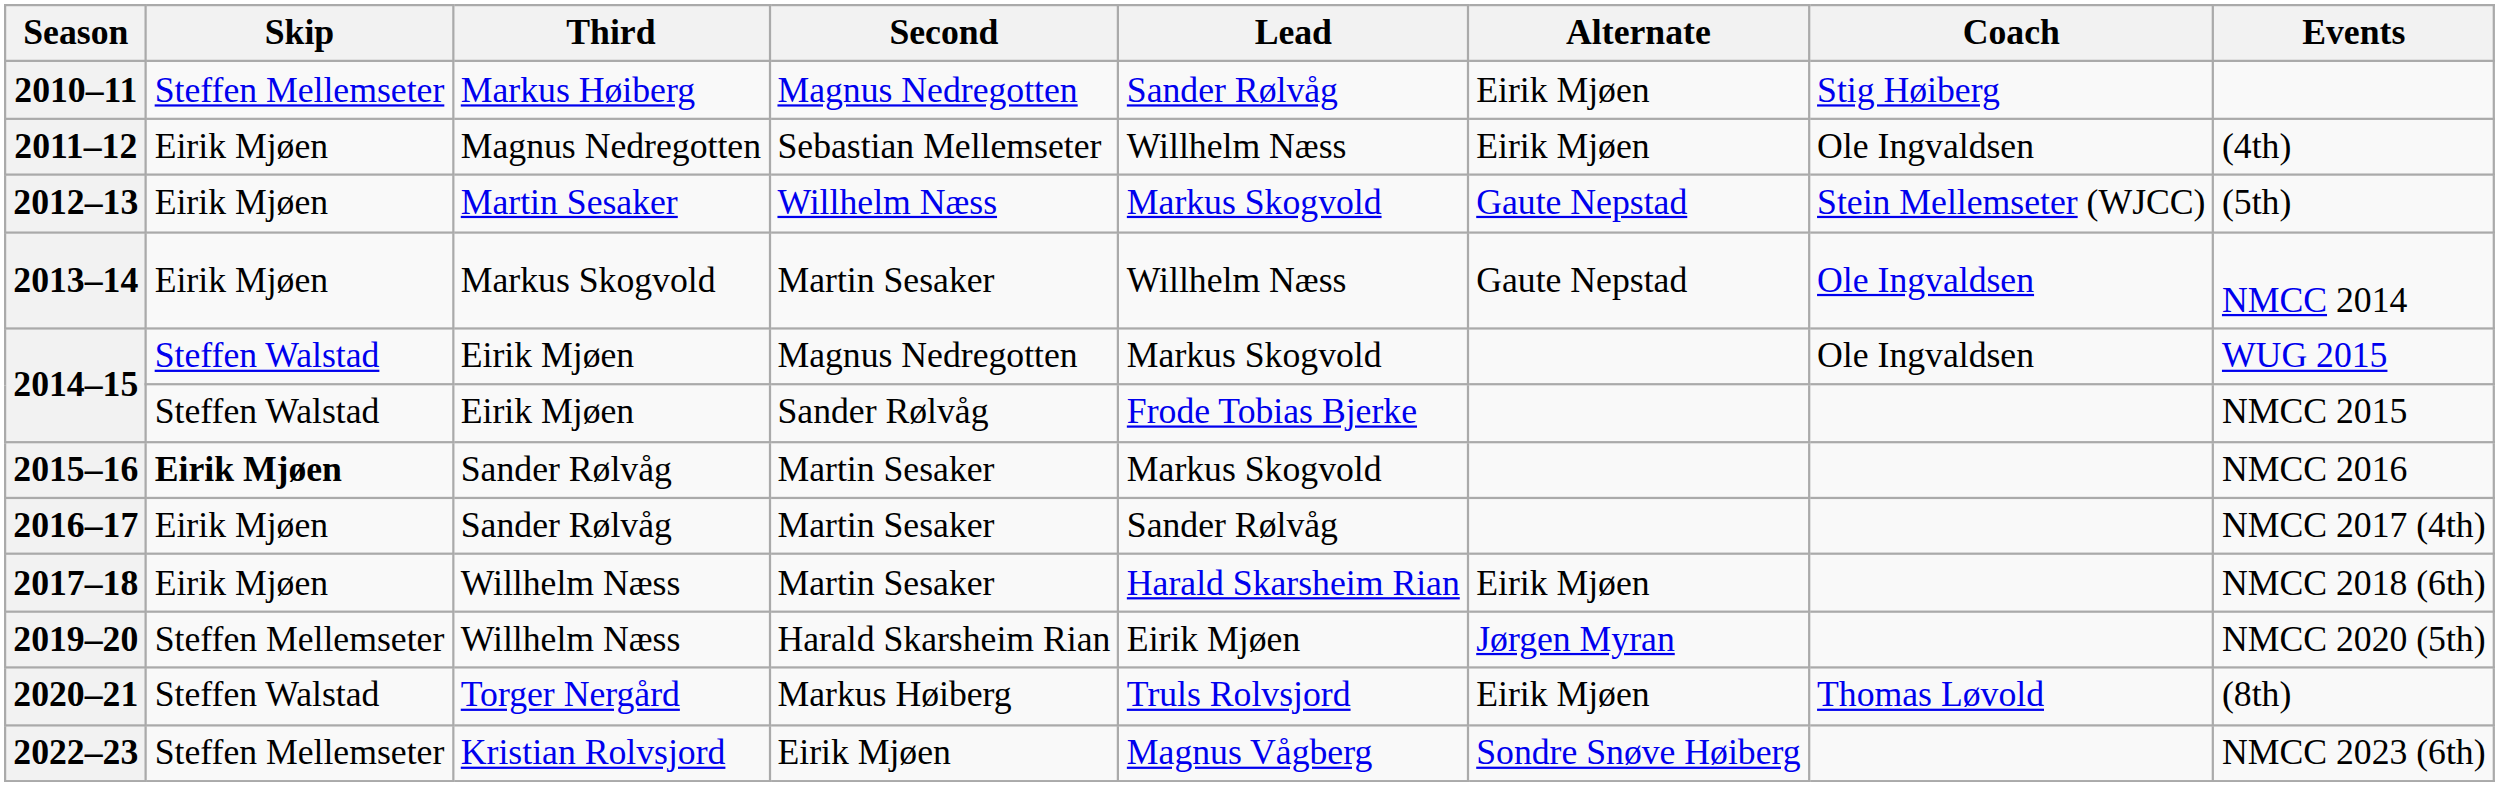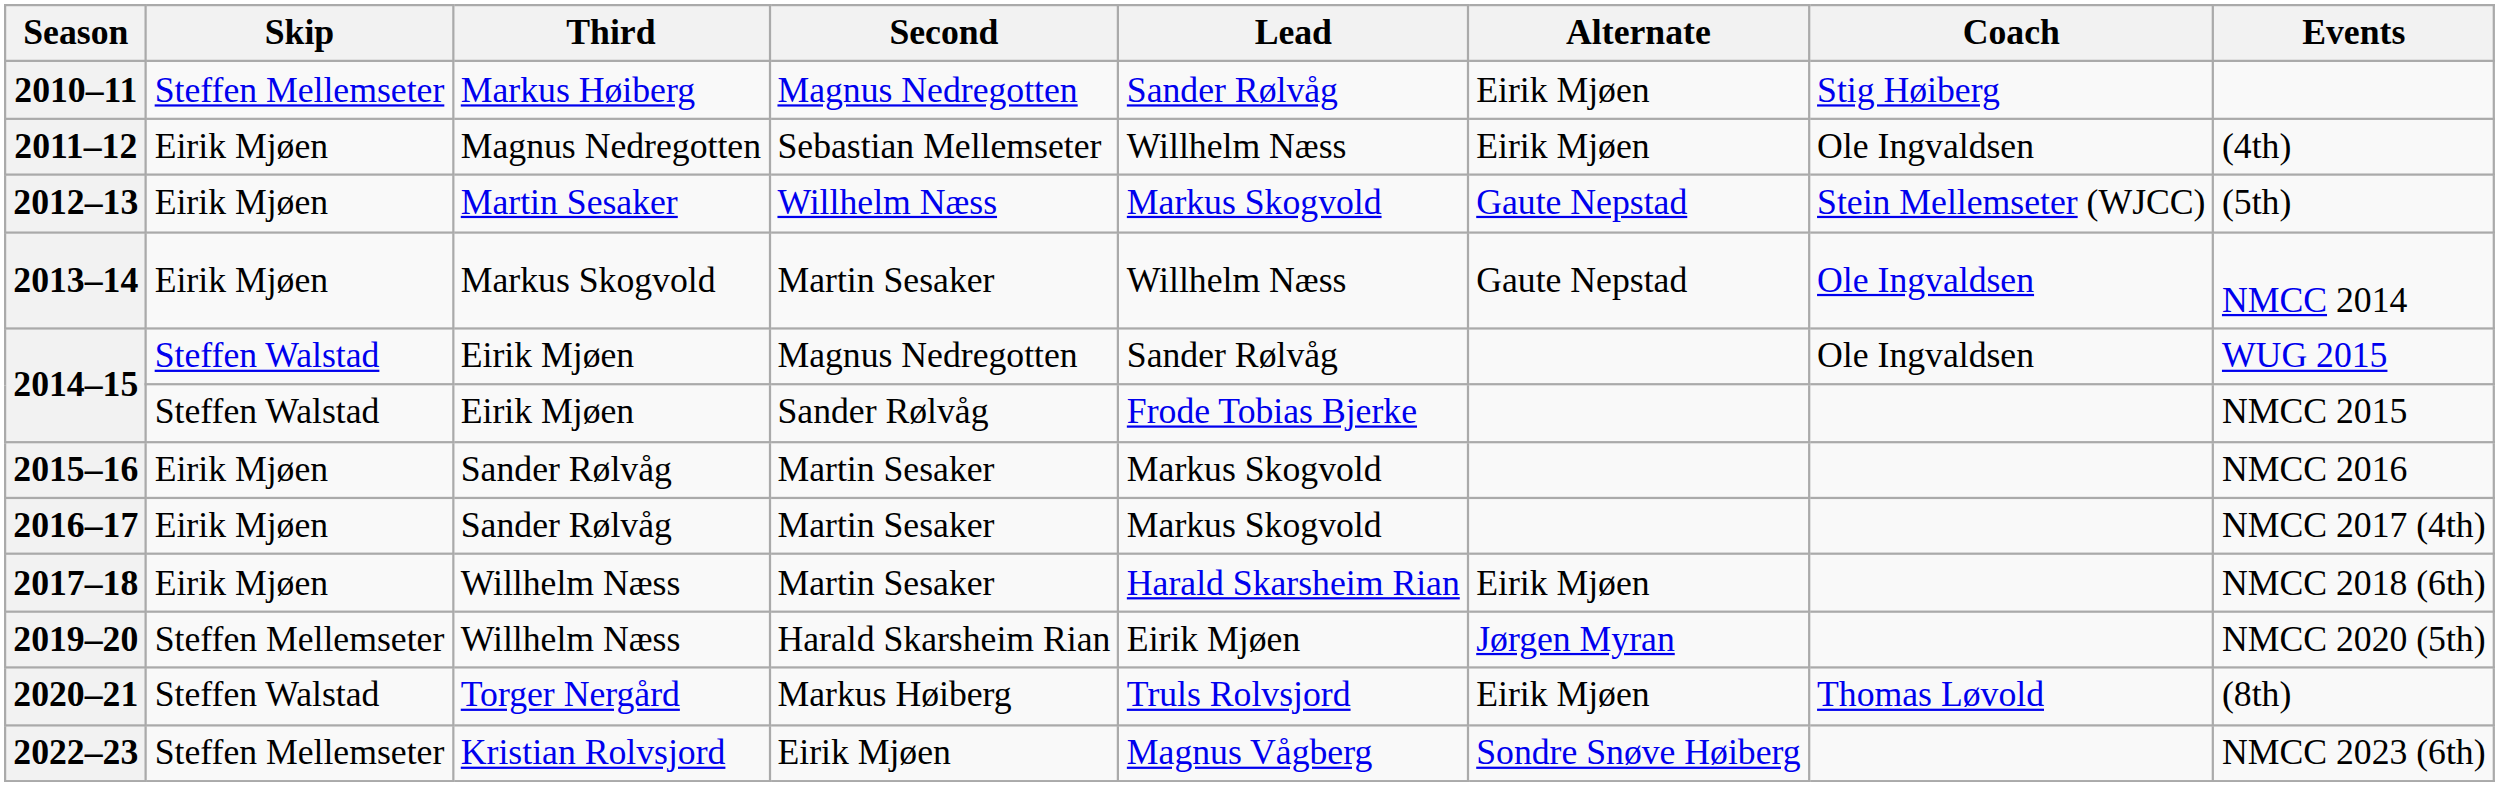2014–15 / Magnus Nedregotten | Lead: Markus Skogvold -> Sander Rølvåg
2015–16 | Skip: bold -> normal
2016–17 | Lead: Sander Rølvåg -> Markus Skogvold
